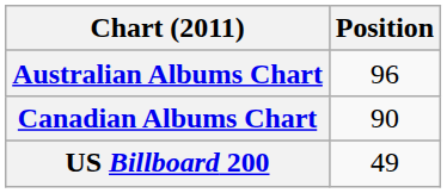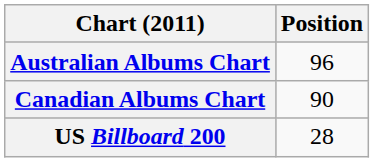US Billboard 200 | Position: 49 -> 28
